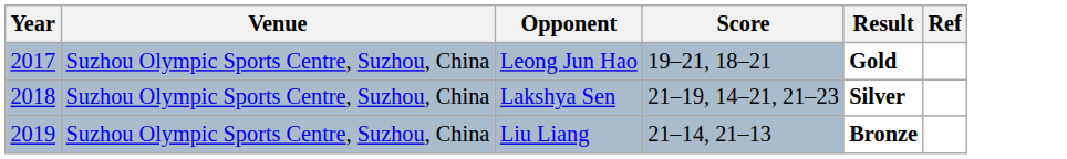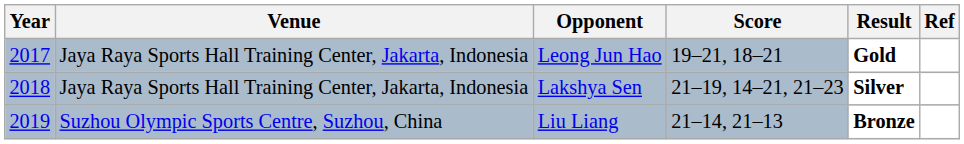Leong Jun Hao | Venue: Suzhou Olympic Sports Centre, Suzhou, China -> Jaya Raya Sports Hall Training Center, Jakarta, Indonesia
Lakshya Sen | Venue: Suzhou Olympic Sports Centre, Suzhou, China -> Jaya Raya Sports Hall Training Center, Jakarta, Indonesia
